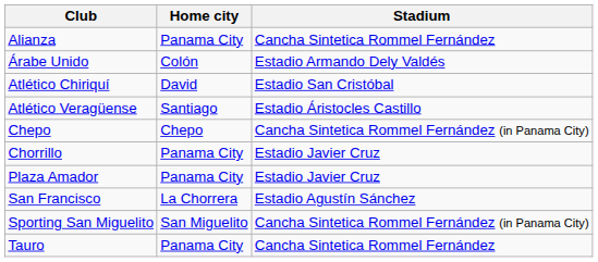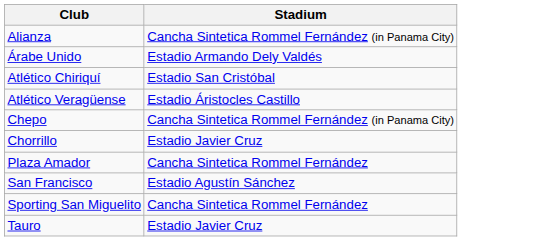- column: Home city | Panama City | Colón | David | Santiago | Chepo | Panama City | Panama City | La Chorrera | San Miguelito | Panama City
Alianza | Stadium: Cancha Sintetica Rommel Fernández -> Cancha Sintetica Rommel Fernández (in Panama City)
Plaza Amador | Stadium: Estadio Javier Cruz -> Cancha Sintetica Rommel Fernández
Sporting San Miguelito | Stadium: Cancha Sintetica Rommel Fernández (in Panama City) -> Cancha Sintetica Rommel Fernández
Tauro | Stadium: Cancha Sintetica Rommel Fernández -> Estadio Javier Cruz
